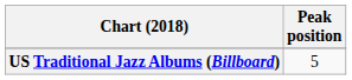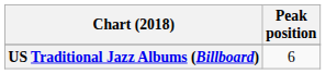US Traditional Jazz Albums (Billboard) | Peak position: 5 -> 6
